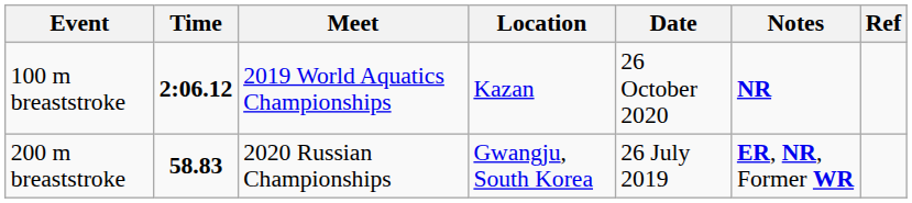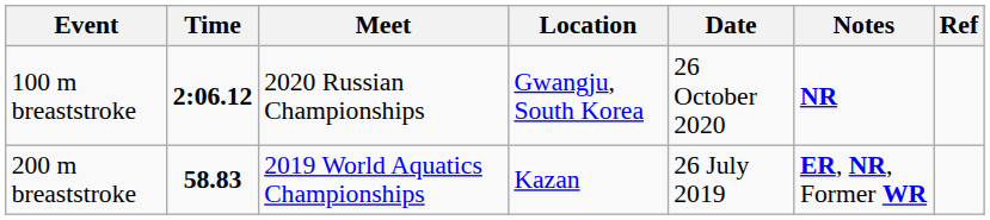100 m breaststroke | Meet: 2019 World Aquatics Championships -> 2020 Russian Championships
100 m breaststroke | Location: Kazan -> Gwangju, South Korea
200 m breaststroke | Meet: 2020 Russian Championships -> 2019 World Aquatics Championships
200 m breaststroke | Location: Gwangju, South Korea -> Kazan
